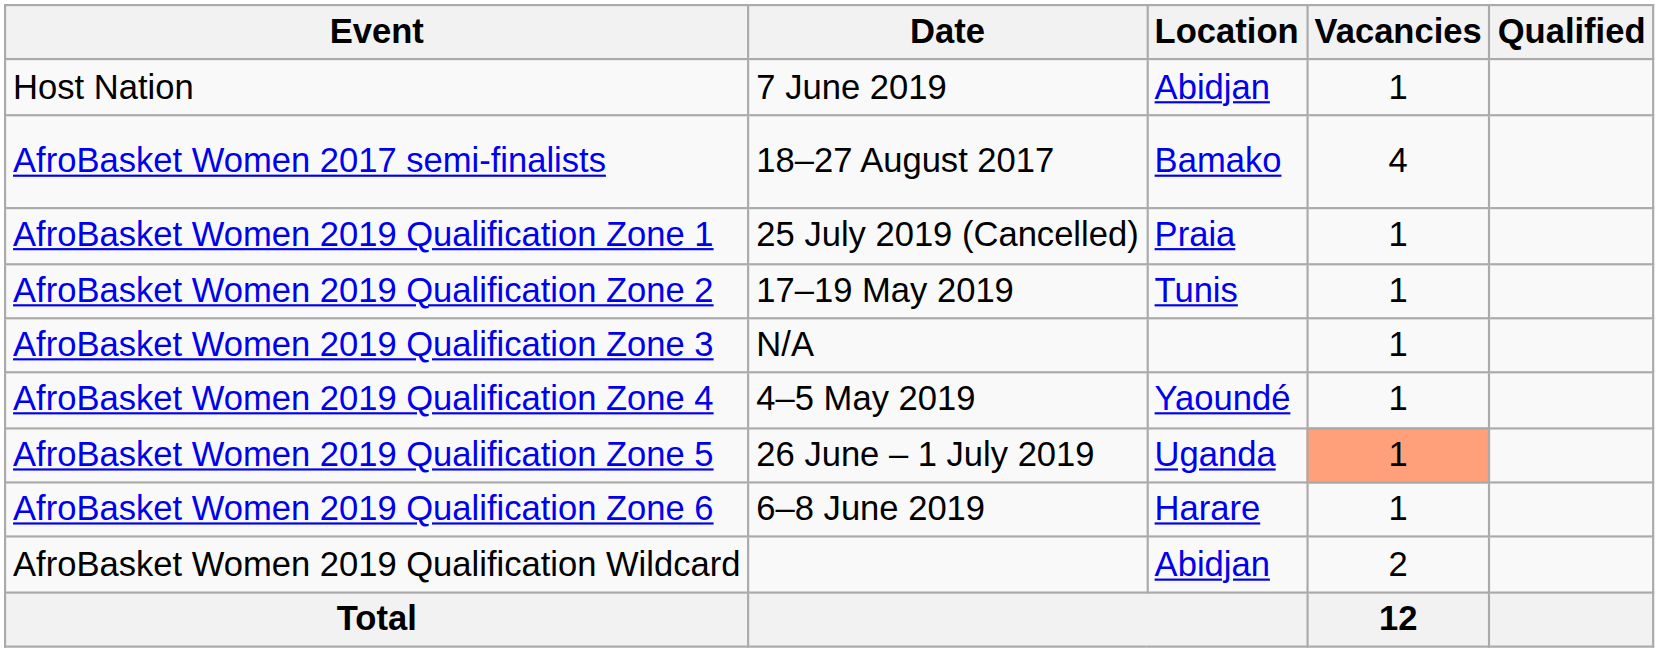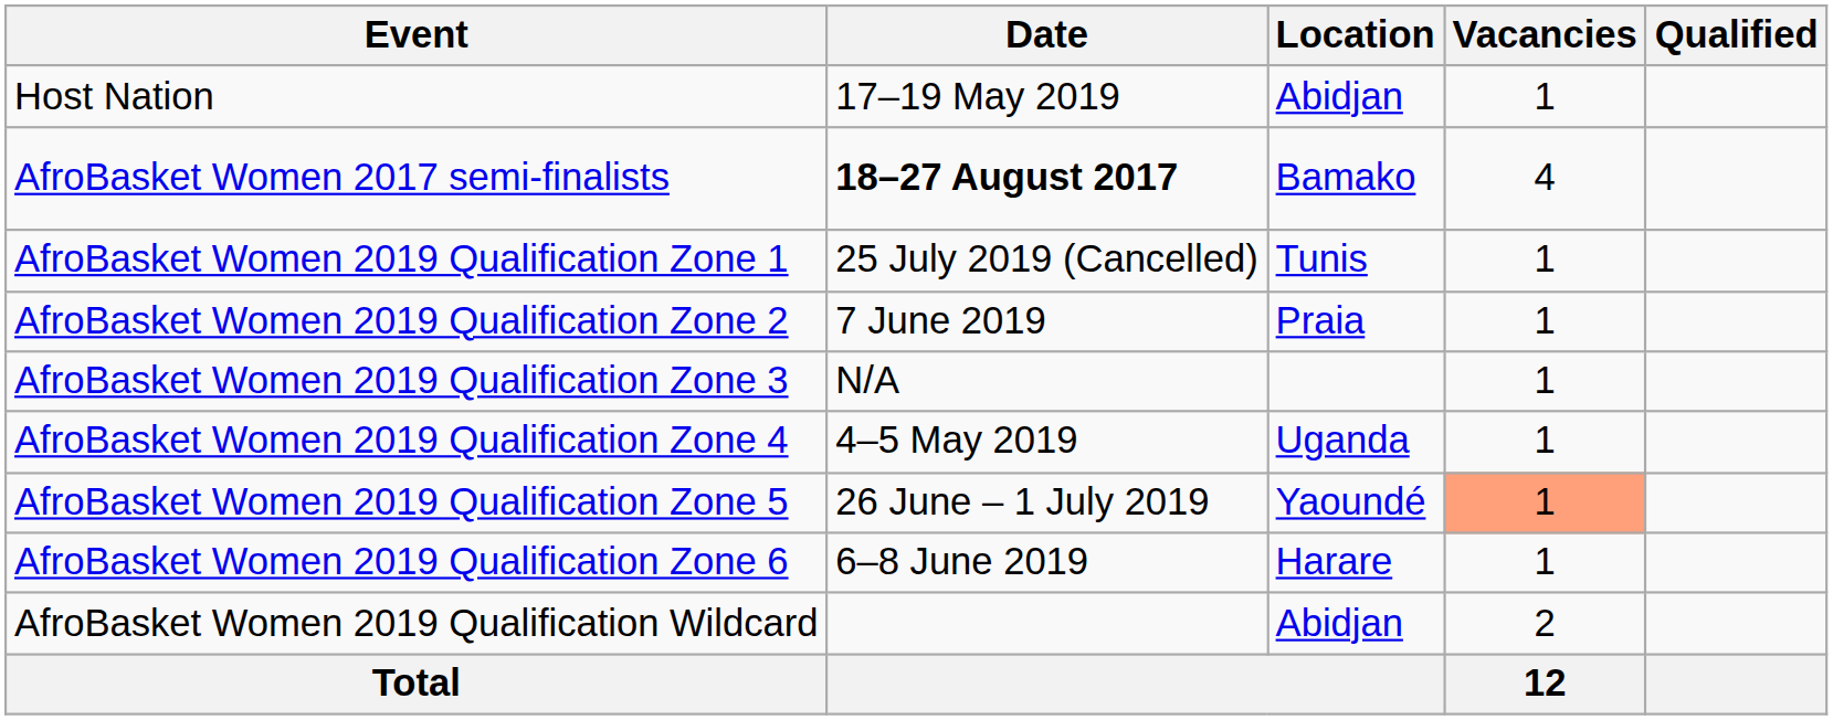Host Nation | Date: 7 June 2019 -> 17–19 May 2019
AfroBasket Women 2017 semi-finalists | Date: normal -> bold
AfroBasket Women 2019 Qualification Zone 1 | Location: Praia -> Tunis
AfroBasket Women 2019 Qualification Zone 2 | Date: 17–19 May 2019 -> 7 June 2019
AfroBasket Women 2019 Qualification Zone 2 | Location: Tunis -> Praia
AfroBasket Women 2019 Qualification Zone 4 | Location: Yaoundé -> Uganda
AfroBasket Women 2019 Qualification Zone 5 | Location: Uganda -> Yaoundé
